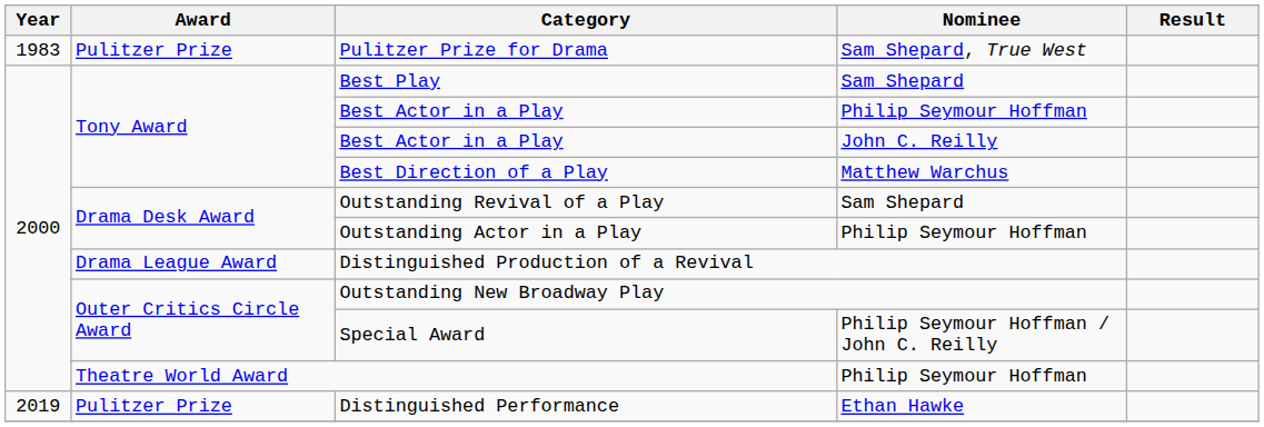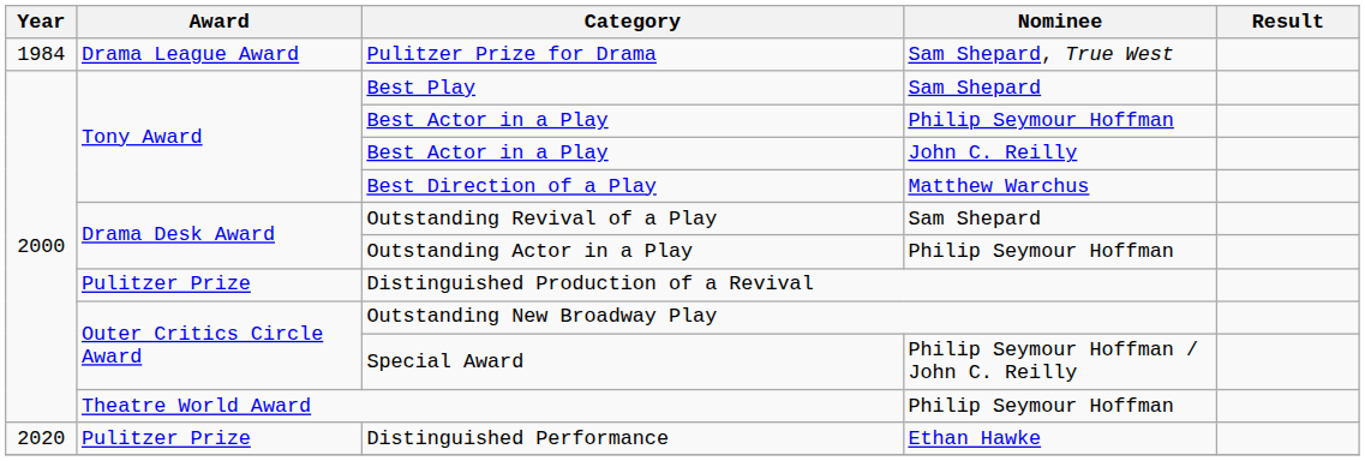Pulitzer Prize for Drama | Year: 1983 -> 1984
Pulitzer Prize for Drama | Award: Pulitzer Prize -> Drama League Award
Distinguished Production of a Revival | Award: Drama League Award -> Pulitzer Prize
Distinguished Performance | Year: 2019 -> 2020
